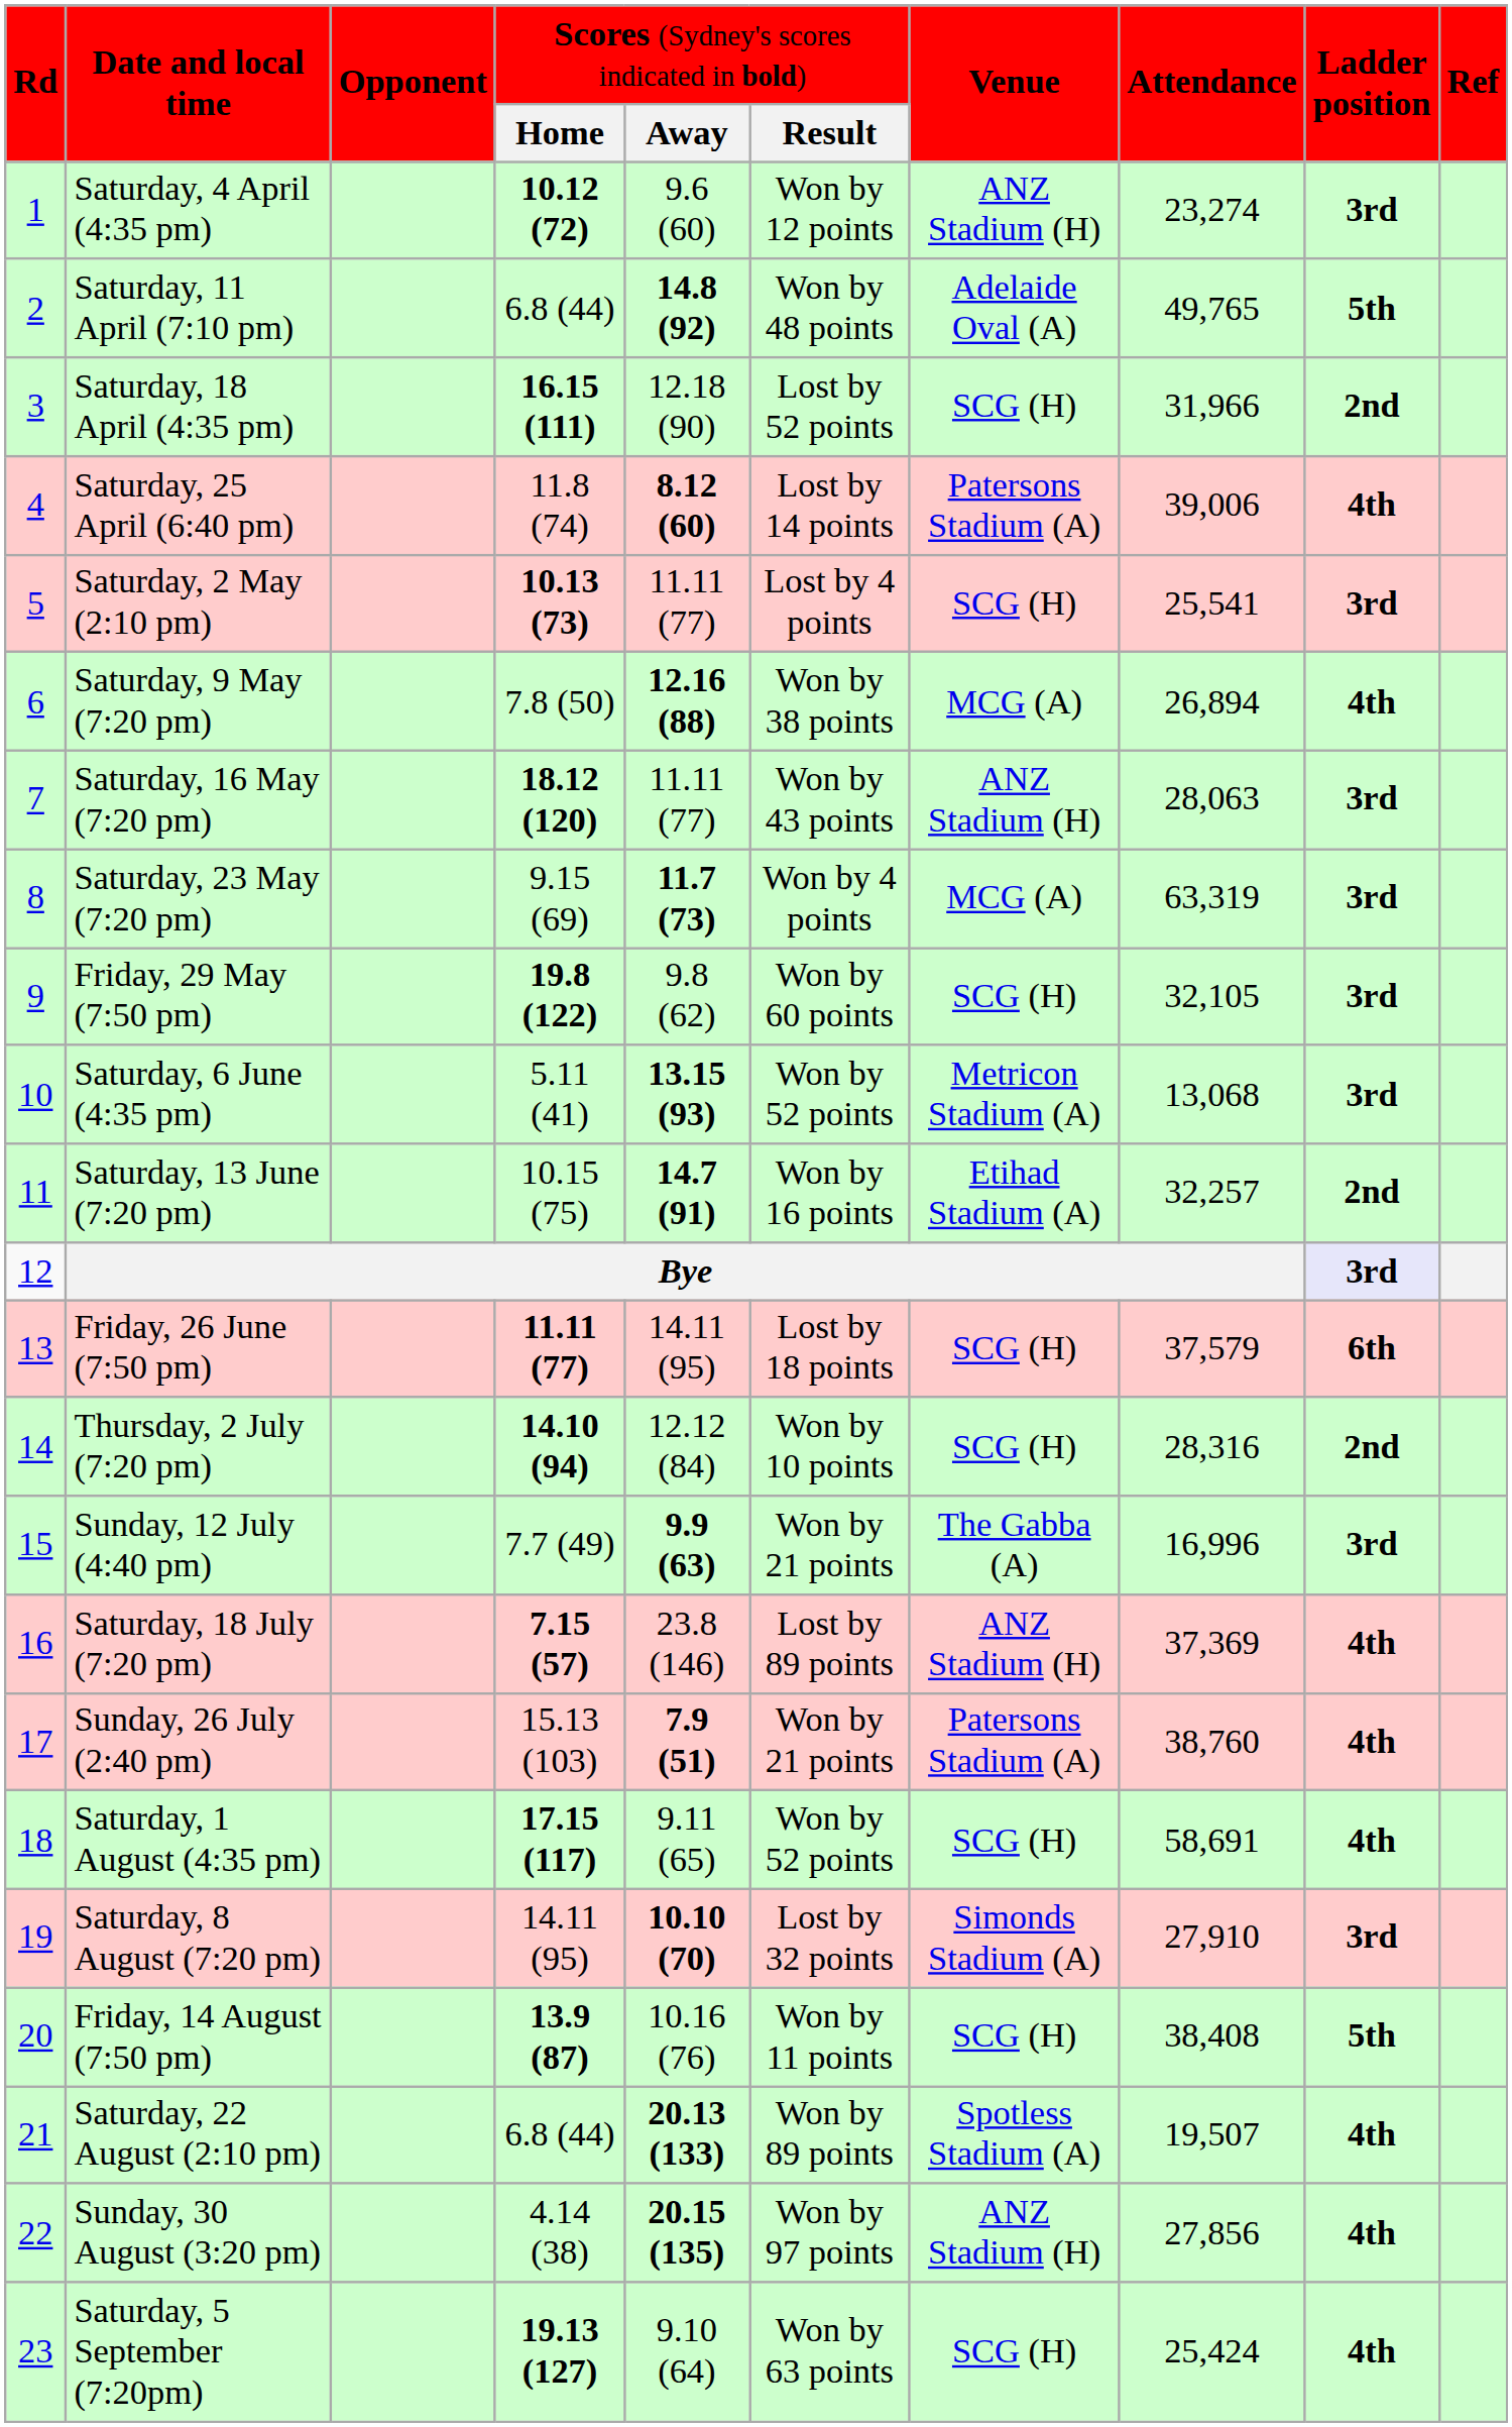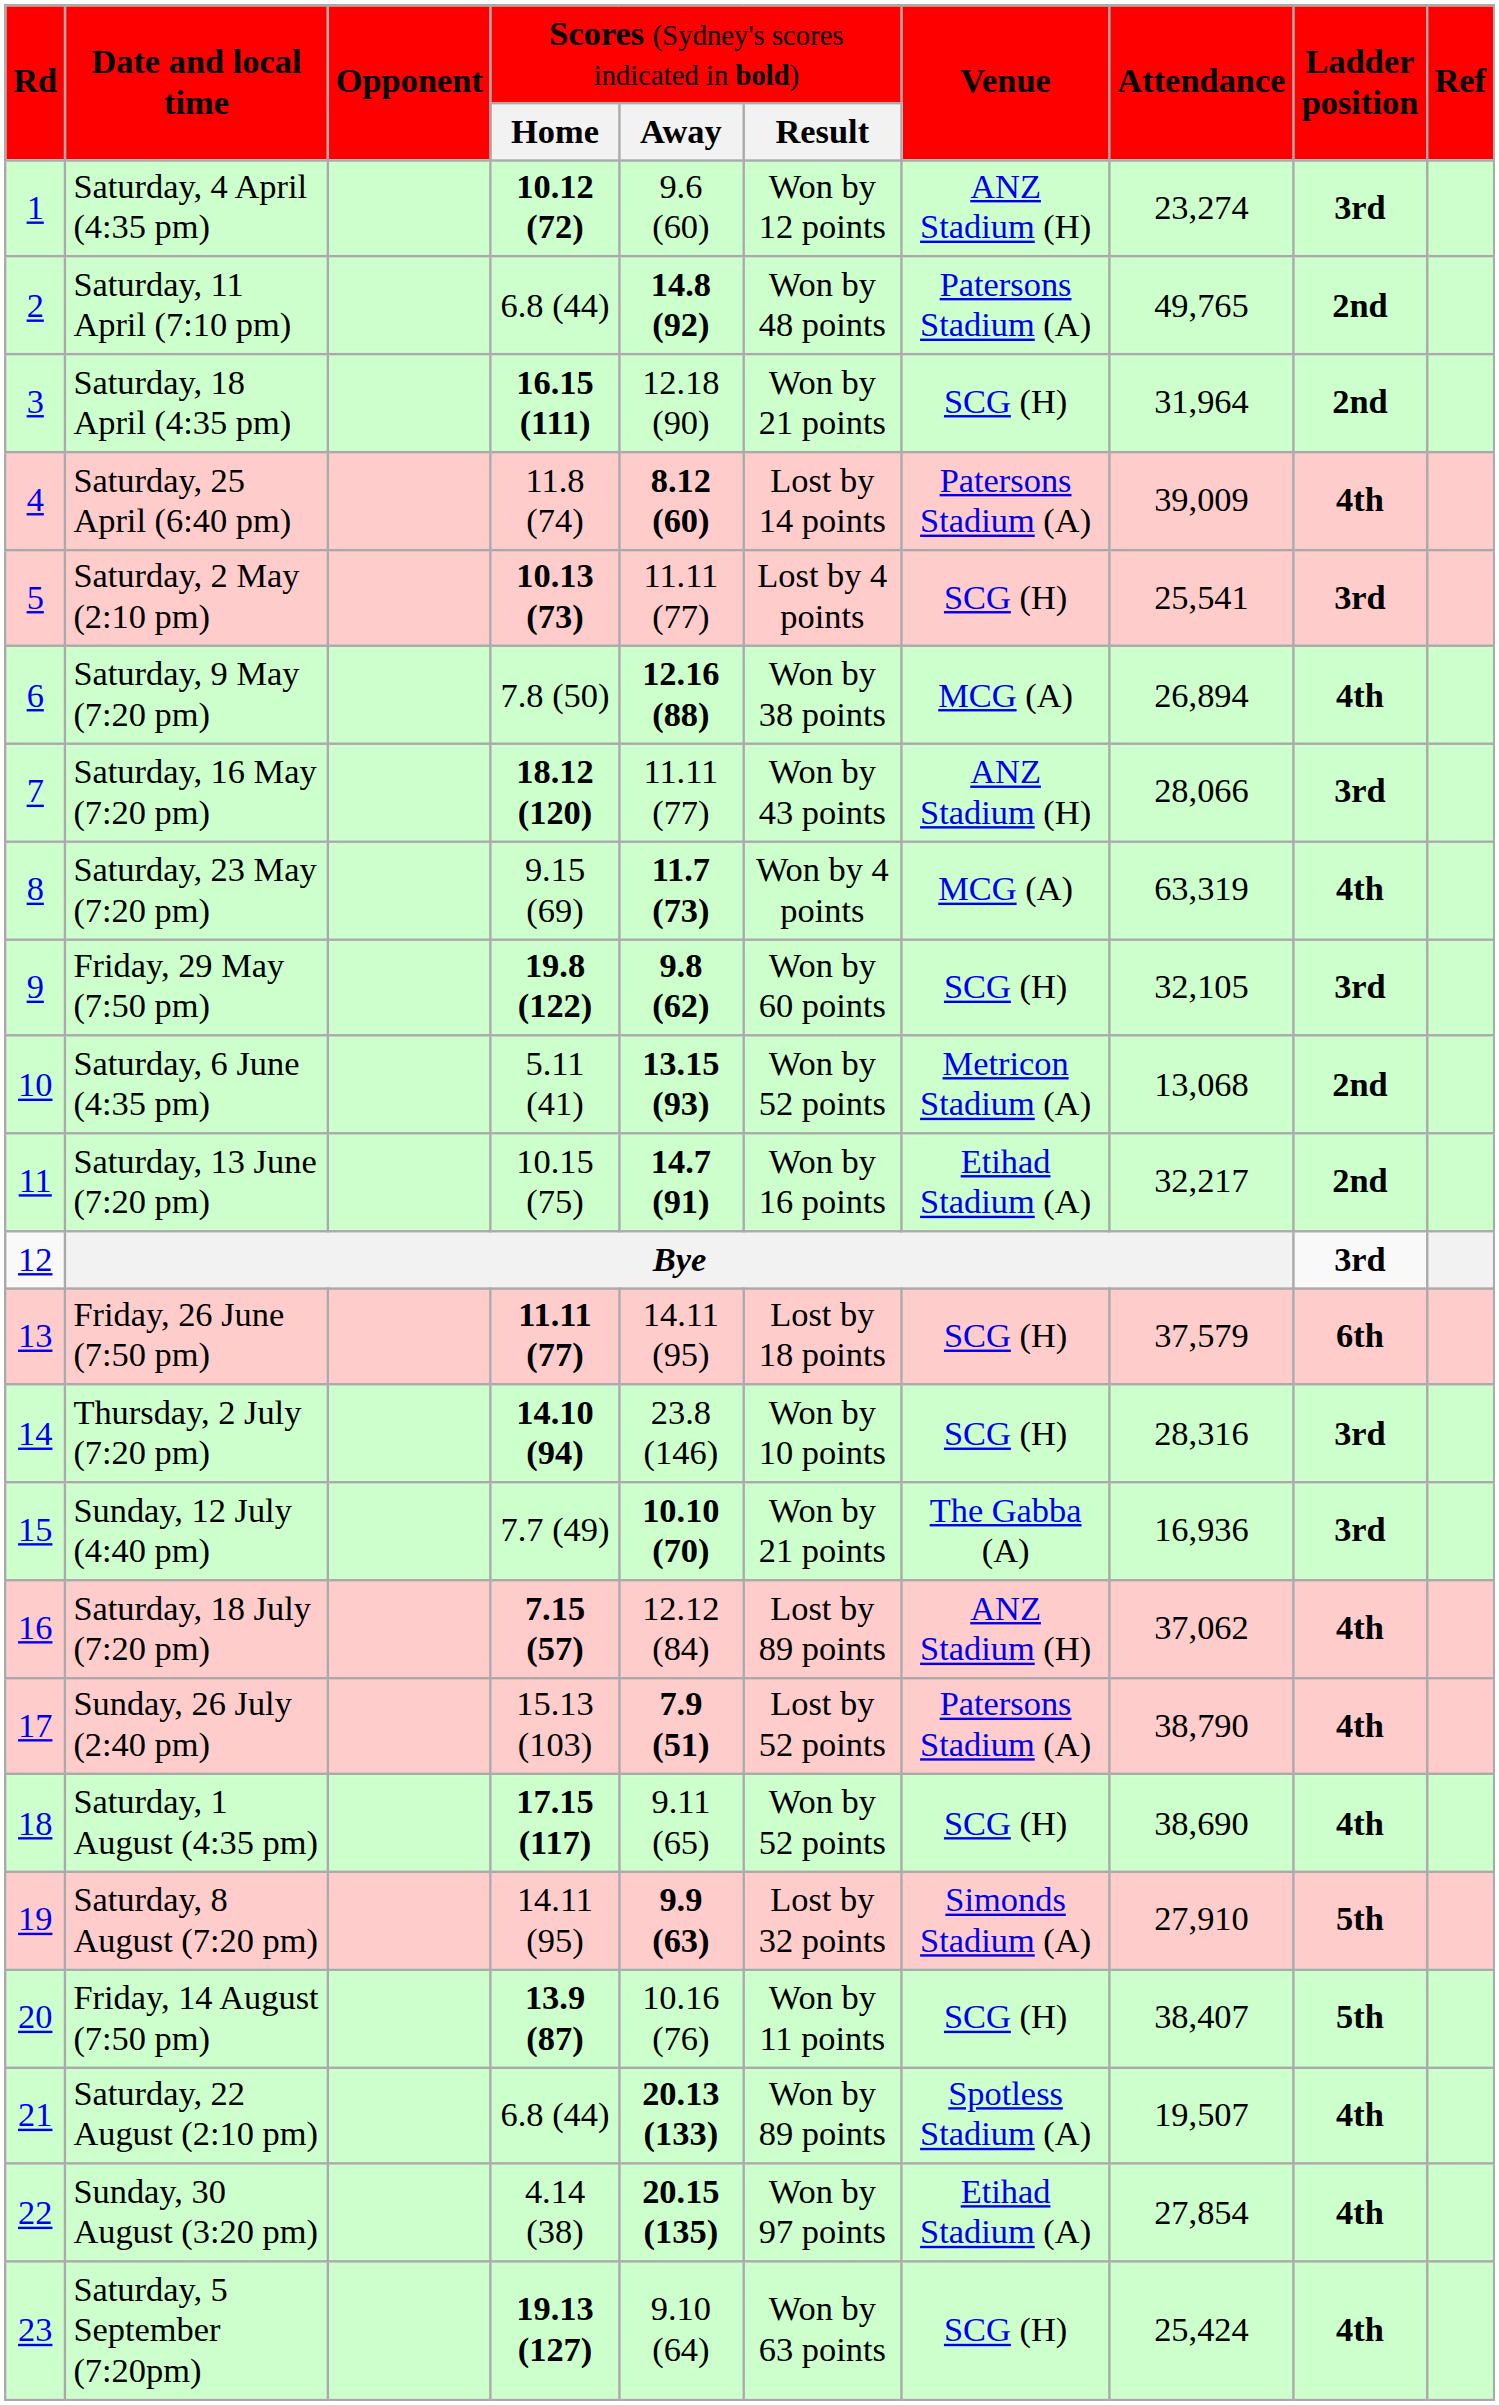Saturday, 11 April (7:10 pm) | column 7: Adelaide Oval (A) -> Patersons Stadium (A)
Saturday, 11 April (7:10 pm) | column 9: 5th -> 2nd
Saturday, 18 April (4:35 pm) | column 6: Lost by 52 points -> Won by 21 points
Saturday, 18 April (4:35 pm) | column 8: 31,966 -> 31,964
Saturday, 25 April (6:40 pm) | column 8: 39,006 -> 39,009
Saturday, 16 May (7:20 pm) | column 8: 28,063 -> 28,066
Saturday, 23 May (7:20 pm) | column 9: 3rd -> 4th
Friday, 29 May (7:50 pm) | column 5: normal -> bold
Saturday, 6 June (4:35 pm) | column 9: 3rd -> 2nd
Saturday, 13 June (7:20 pm) | column 8: 32,257 -> 32,217
Bye | column 9: lavender background -> no background
Thursday, 2 July (7:20 pm) | column 5: 12.12 (84) -> 23.8 (146)
Thursday, 2 July (7:20 pm) | column 9: 2nd -> 3rd
Sunday, 12 July (4:40 pm) | column 5: 9.9 (63) -> 10.10 (70)
Sunday, 12 July (4:40 pm) | column 8: 16,996 -> 16,936
Saturday, 18 July (7:20 pm) | column 5: 23.8 (146) -> 12.12 (84)
Saturday, 18 July (7:20 pm) | column 8: 37,369 -> 37,062
Sunday, 26 July (2:40 pm) | column 6: Won by 21 points -> Lost by 52 points
Sunday, 26 July (2:40 pm) | column 8: 38,760 -> 38,790
Saturday, 1 August (4:35 pm) | column 8: 58,691 -> 38,690
Saturday, 8 August (7:20 pm) | column 5: 10.10 (70) -> 9.9 (63)
Saturday, 8 August (7:20 pm) | column 9: 3rd -> 5th
Friday, 14 August (7:50 pm) | column 8: 38,408 -> 38,407
Sunday, 30 August (3:20 pm) | column 7: ANZ Stadium (H) -> Etihad Stadium (A)
Sunday, 30 August (3:20 pm) | column 8: 27,856 -> 27,854
